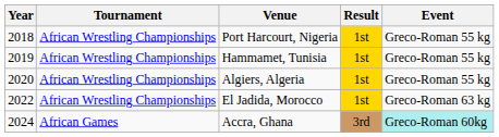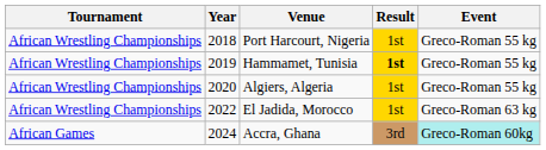columns swapped: Year <-> Tournament
Hammamet, Tunisia | Result: normal -> bold
